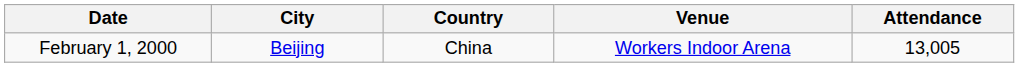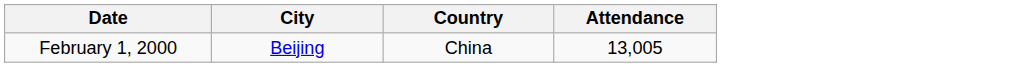- column: Venue | Workers Indoor Arena
